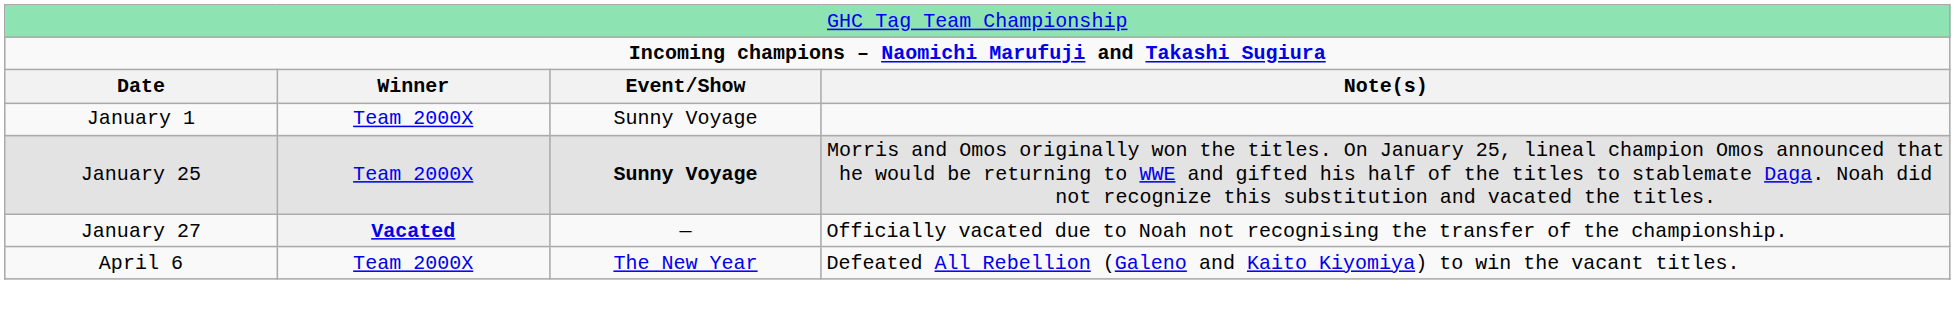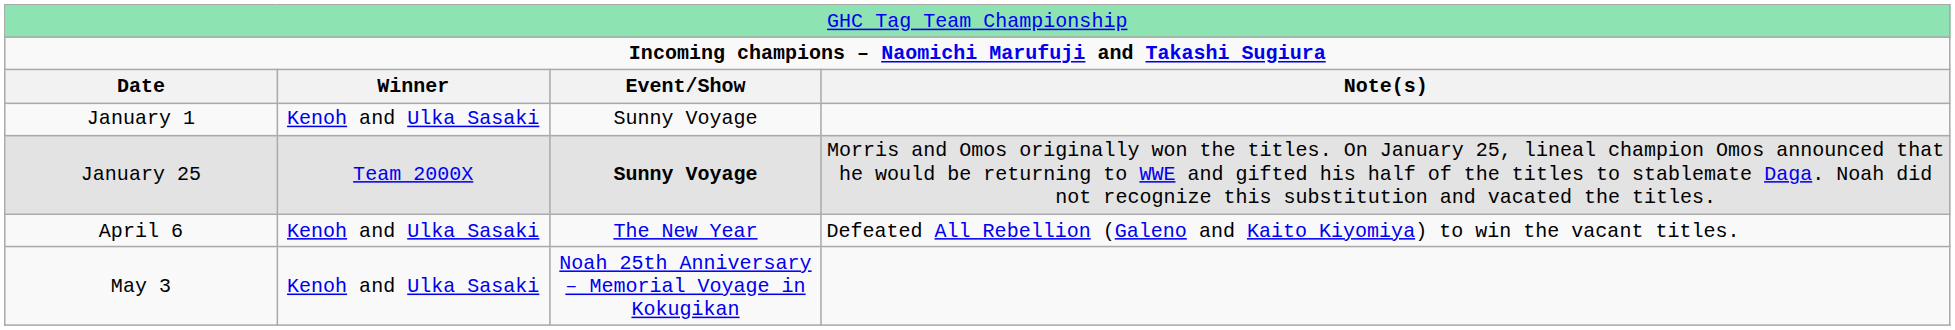January 1 | column 2: Team 2000X -> Kenoh and Ulka Sasaki
- row: January 27 | Vacated | — | Officially vacated due to Noah not recognising the transfer of the championship.
April 6 | column 2: Team 2000X -> Kenoh and Ulka Sasaki
+ row: May 3 | Kenoh and Ulka Sasaki | Noah 25th Anniversary – Memorial Voyage in Kokugikan
